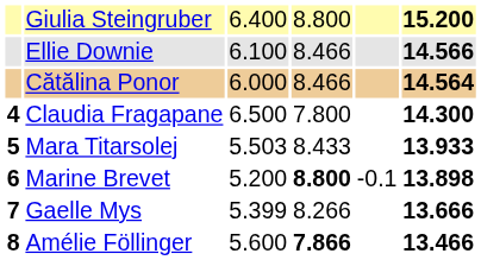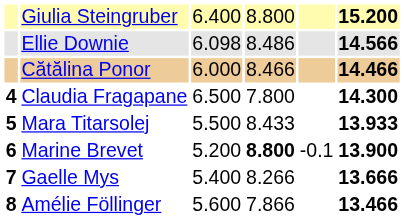Ellie Downie | column 3: 6.100 -> 6.098
Ellie Downie | column 4: 8.466 -> 8.486
Cătălina Ponor | column 6: 14.564 -> 14.466
Mara Titarsolej | column 3: 5.503 -> 5.500
Marine Brevet | column 6: 13.898 -> 13.900
Gaelle Mys | column 3: 5.399 -> 5.400
Amélie Föllinger | column 4: bold -> normal
